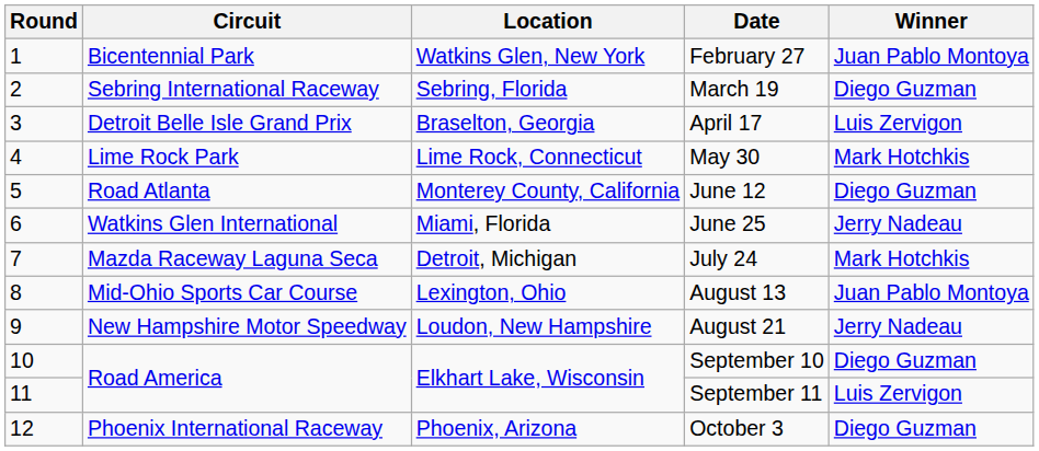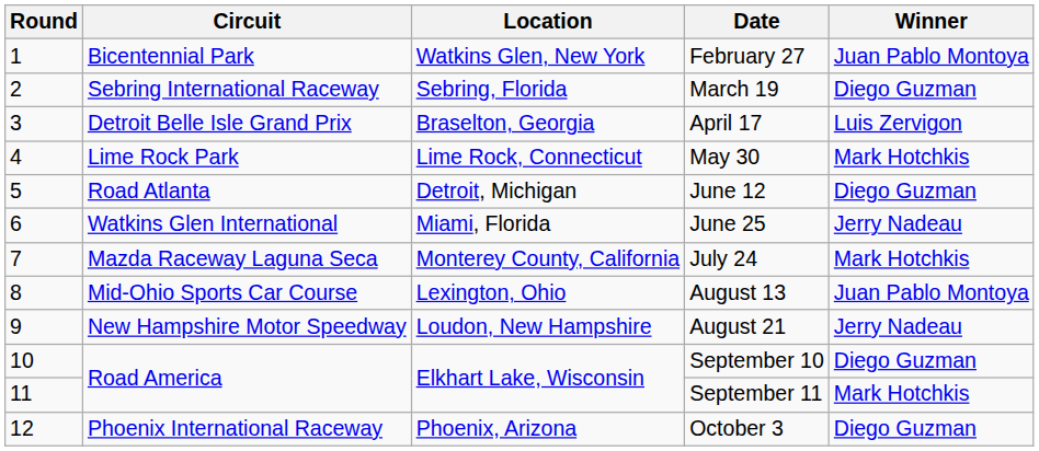June 12 | Location: Monterey County, California -> Detroit, Michigan
July 24 | Location: Detroit, Michigan -> Monterey County, California
September 11 | Winner: Luis Zervigon -> Mark Hotchkis
